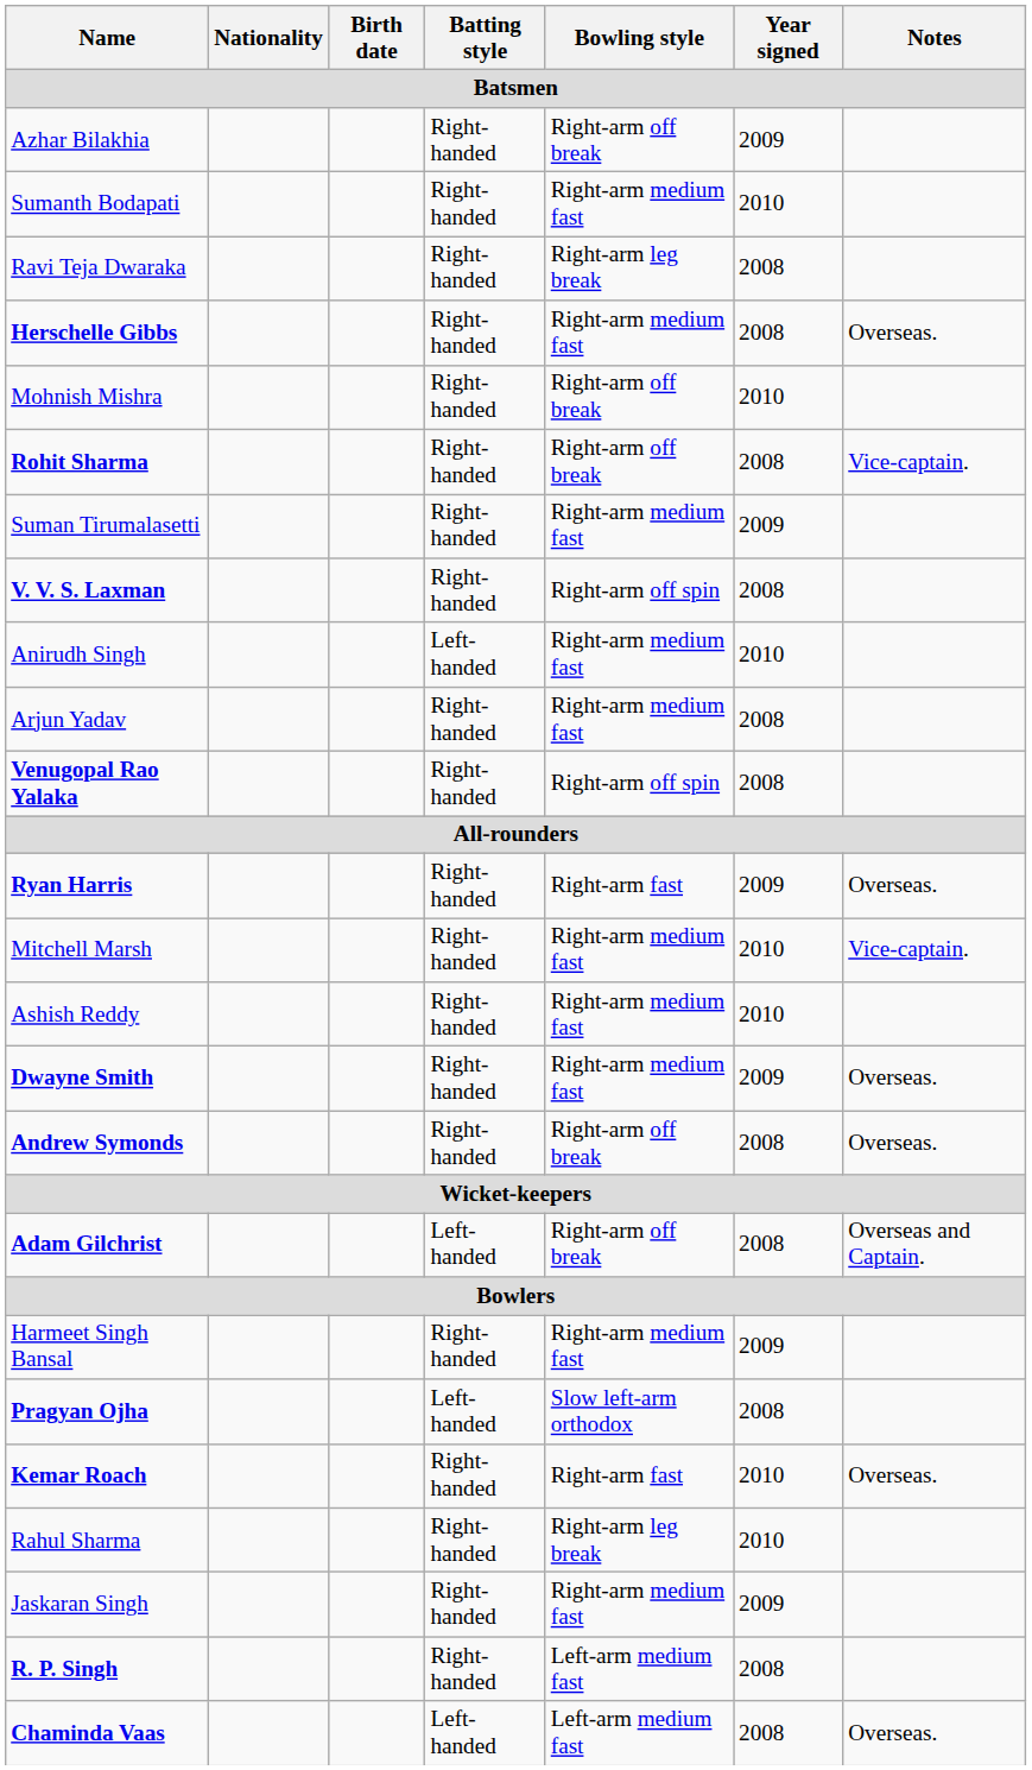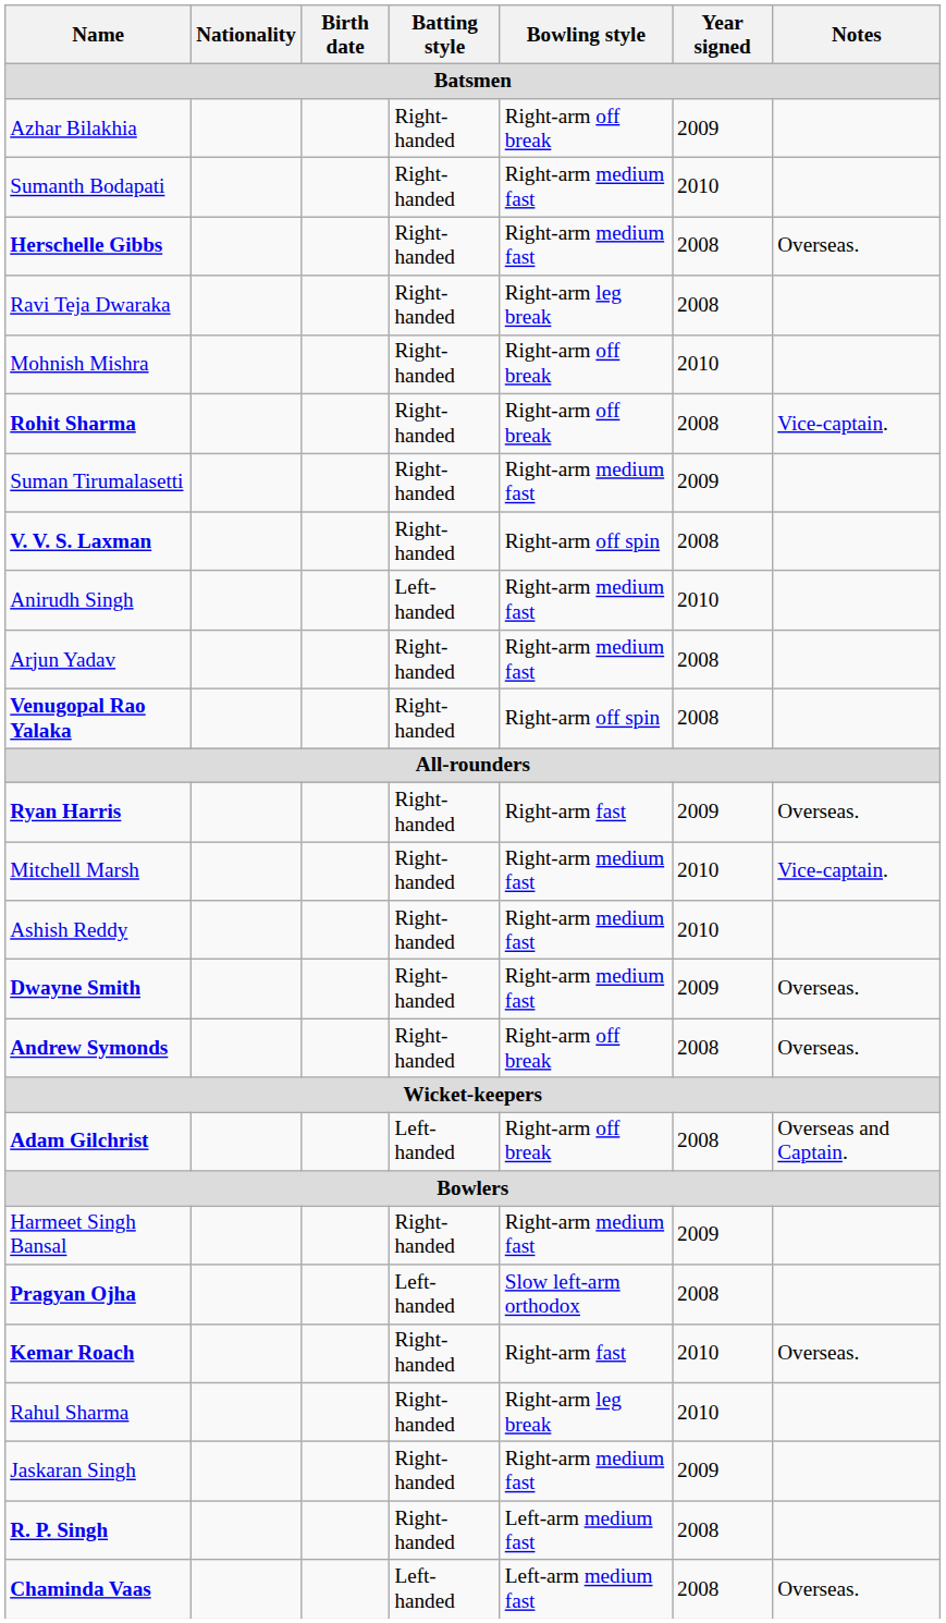rows swapped: Ravi Teja Dwaraka <-> Herschelle Gibbs
